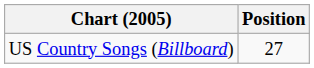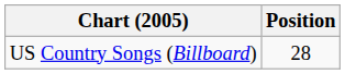US Country Songs (Billboard) | Position: 27 -> 28
